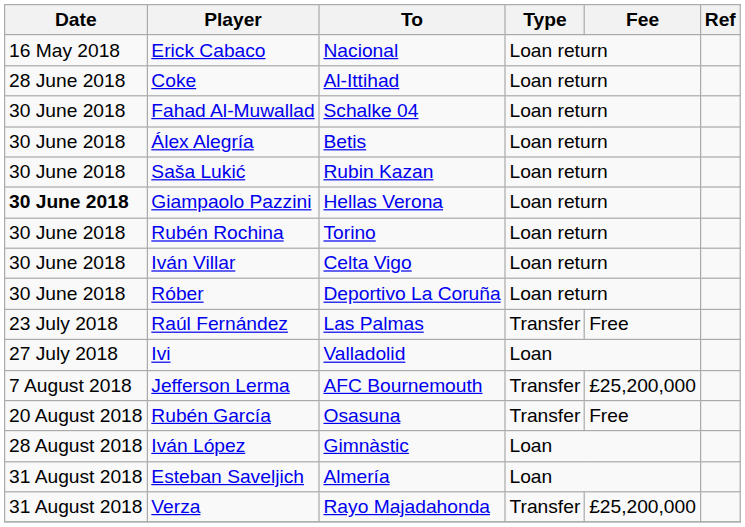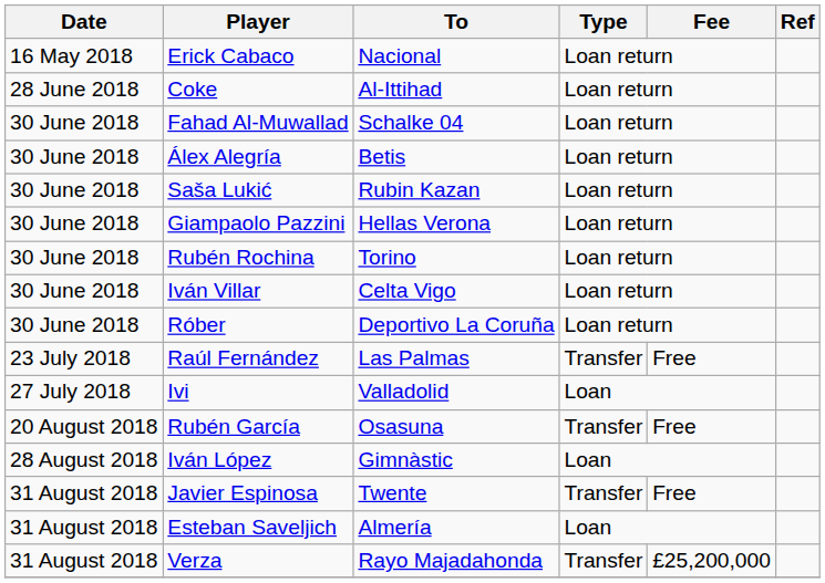Giampaolo Pazzini | Date: bold -> normal
- row: 7 August 2018 | Jefferson Lerma | AFC Bournemouth | Transfer | £25,200,000
+ row: 31 August 2018 | Javier Espinosa | Twente | Transfer | Free
